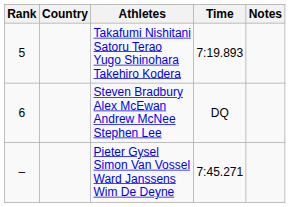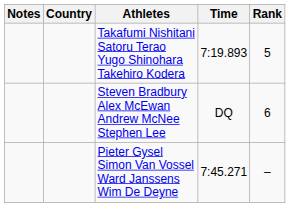columns swapped: Rank <-> Notes
